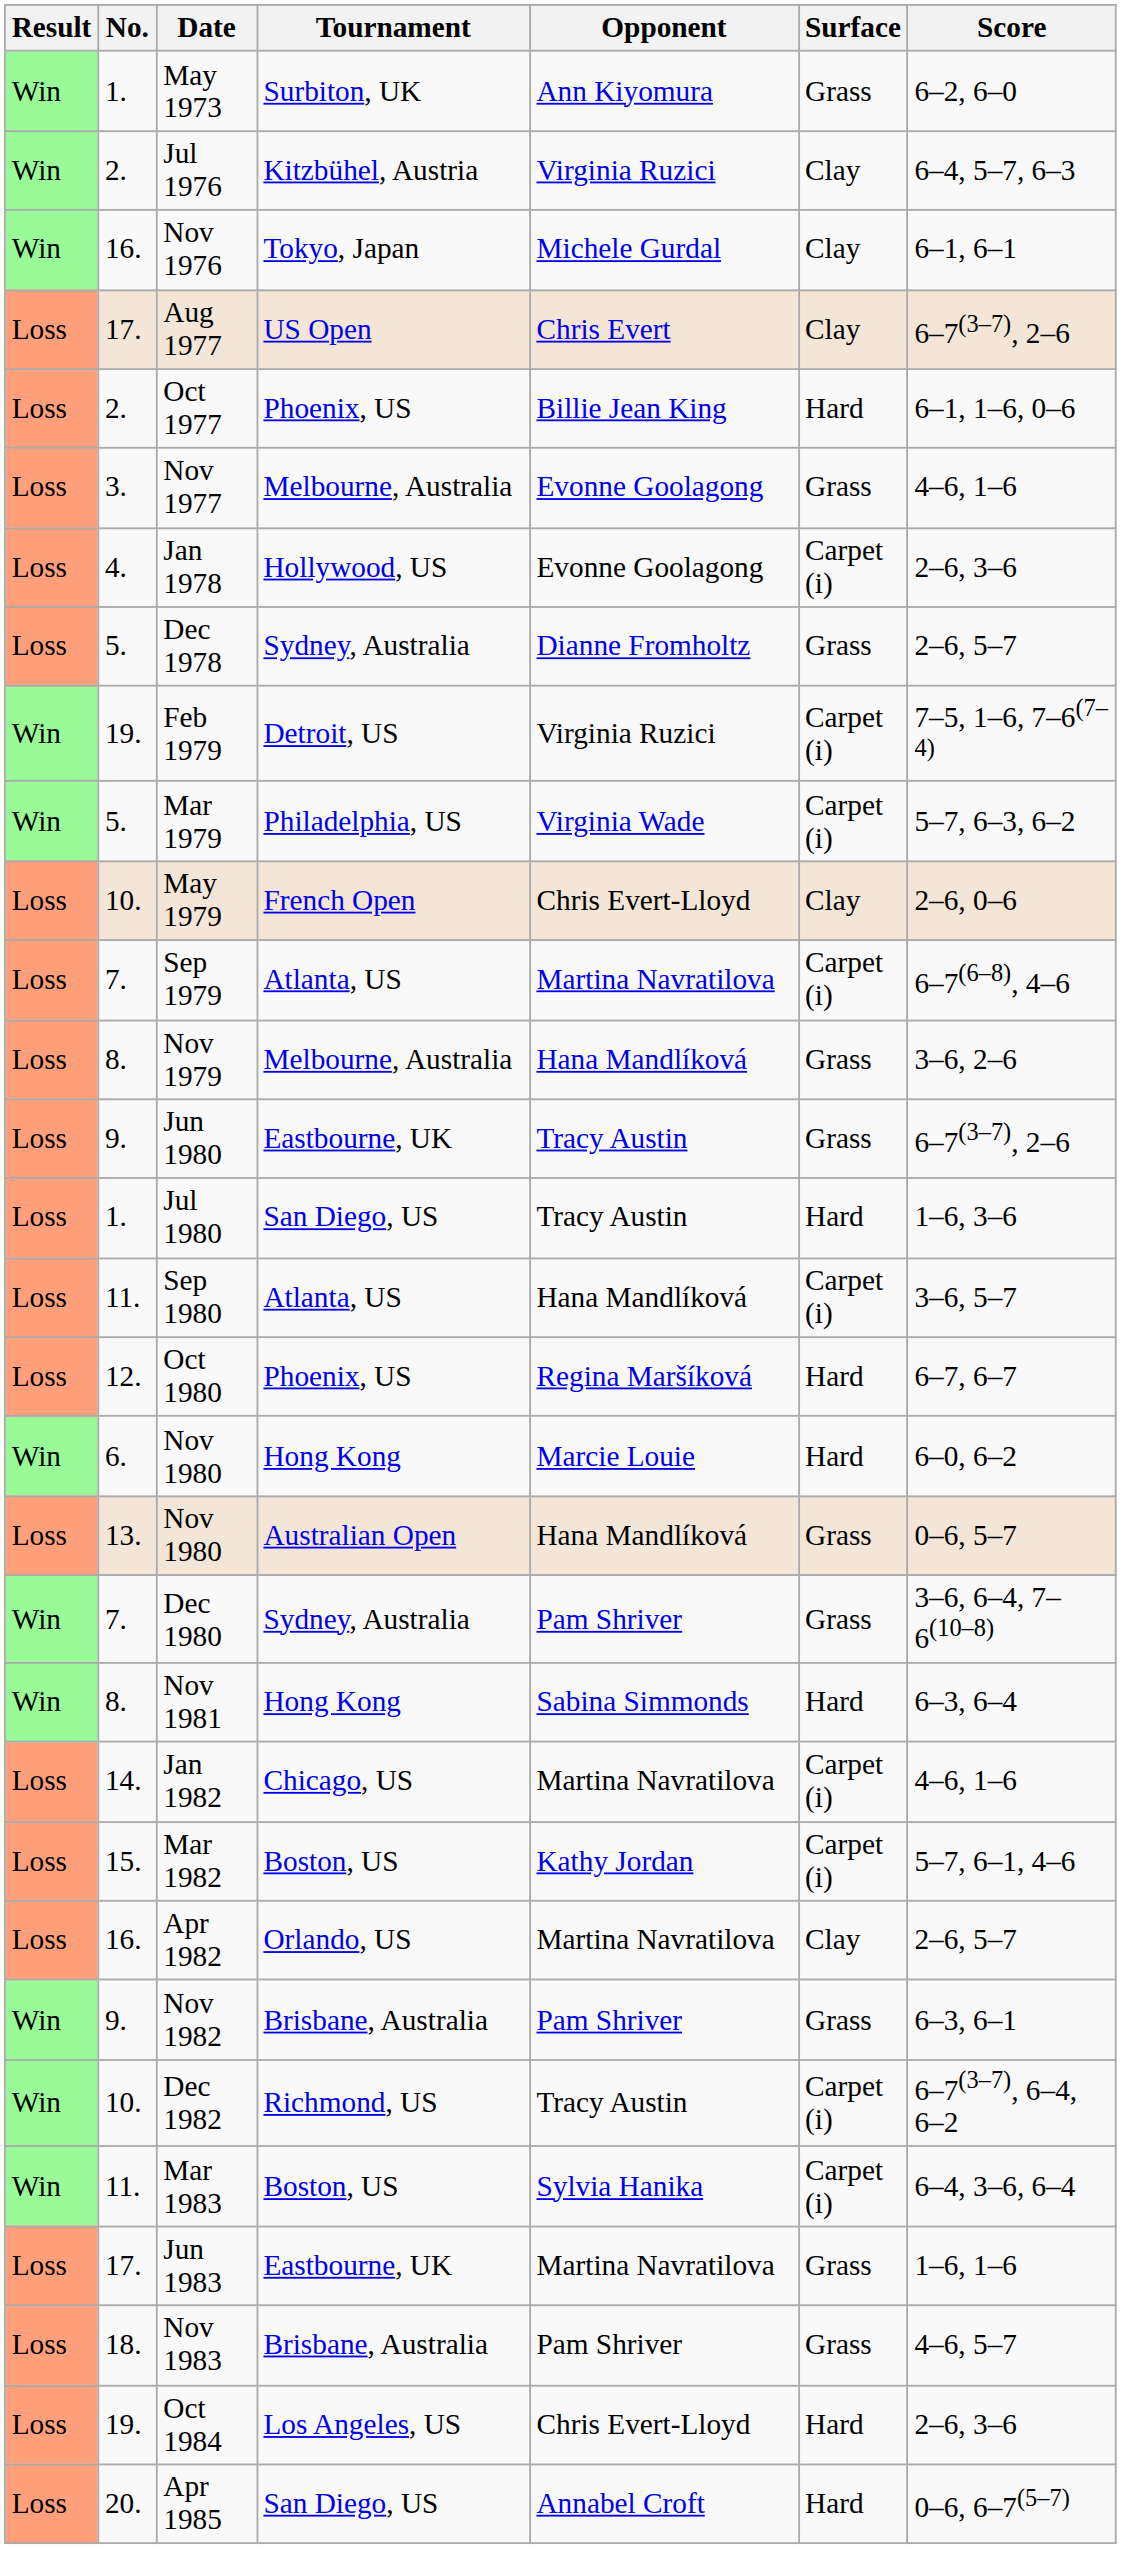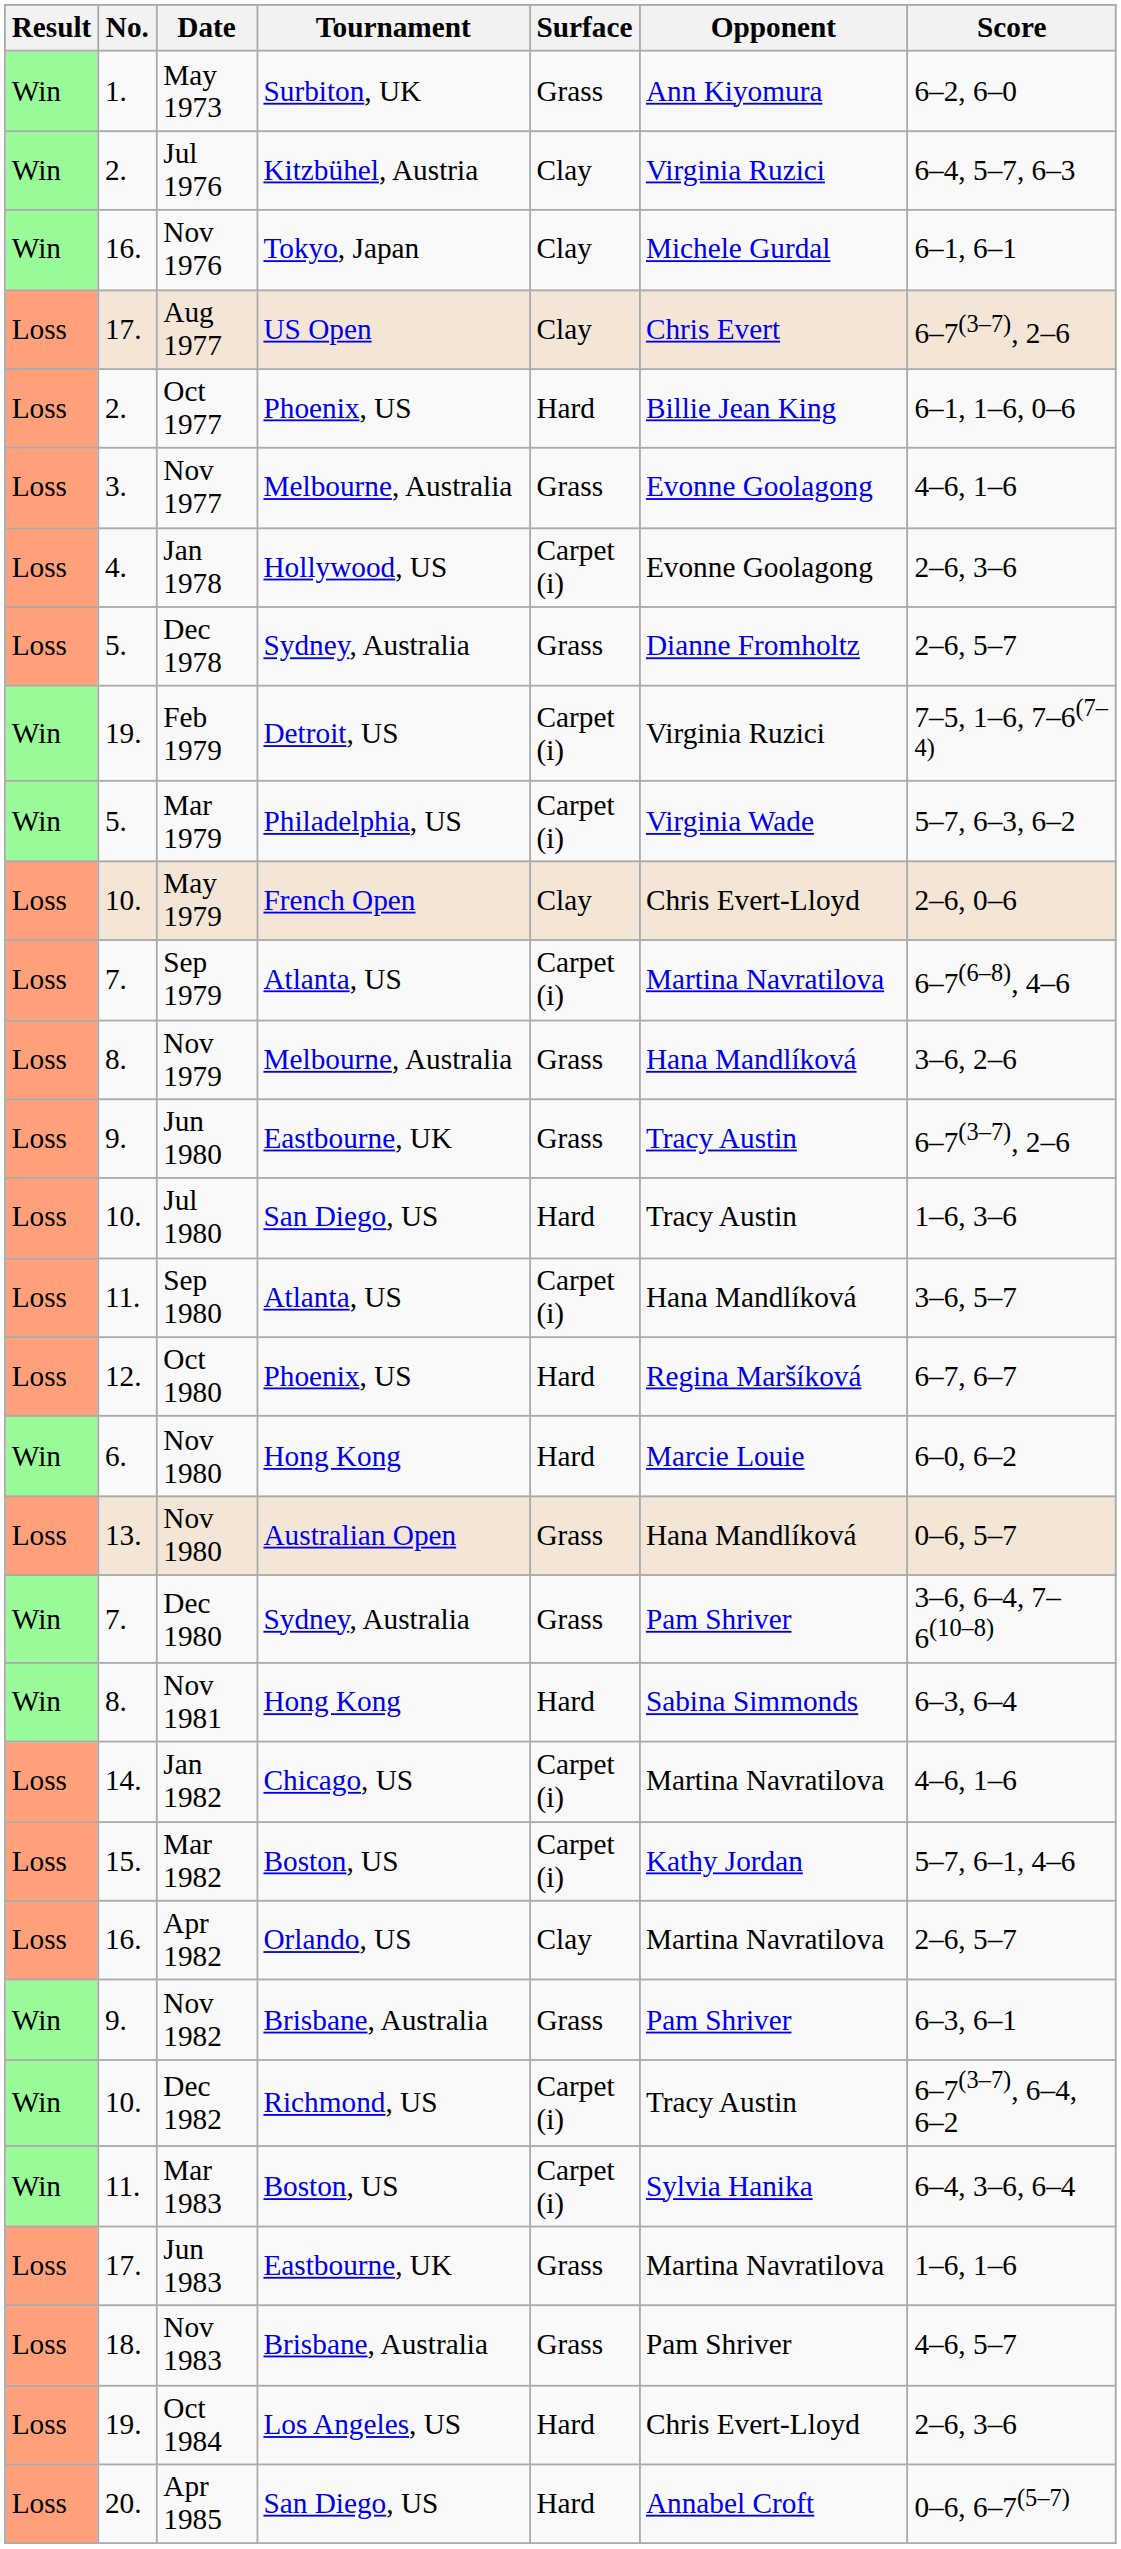columns swapped: Surface <-> Opponent
Jul 1980 | No.: 1. -> 10.
